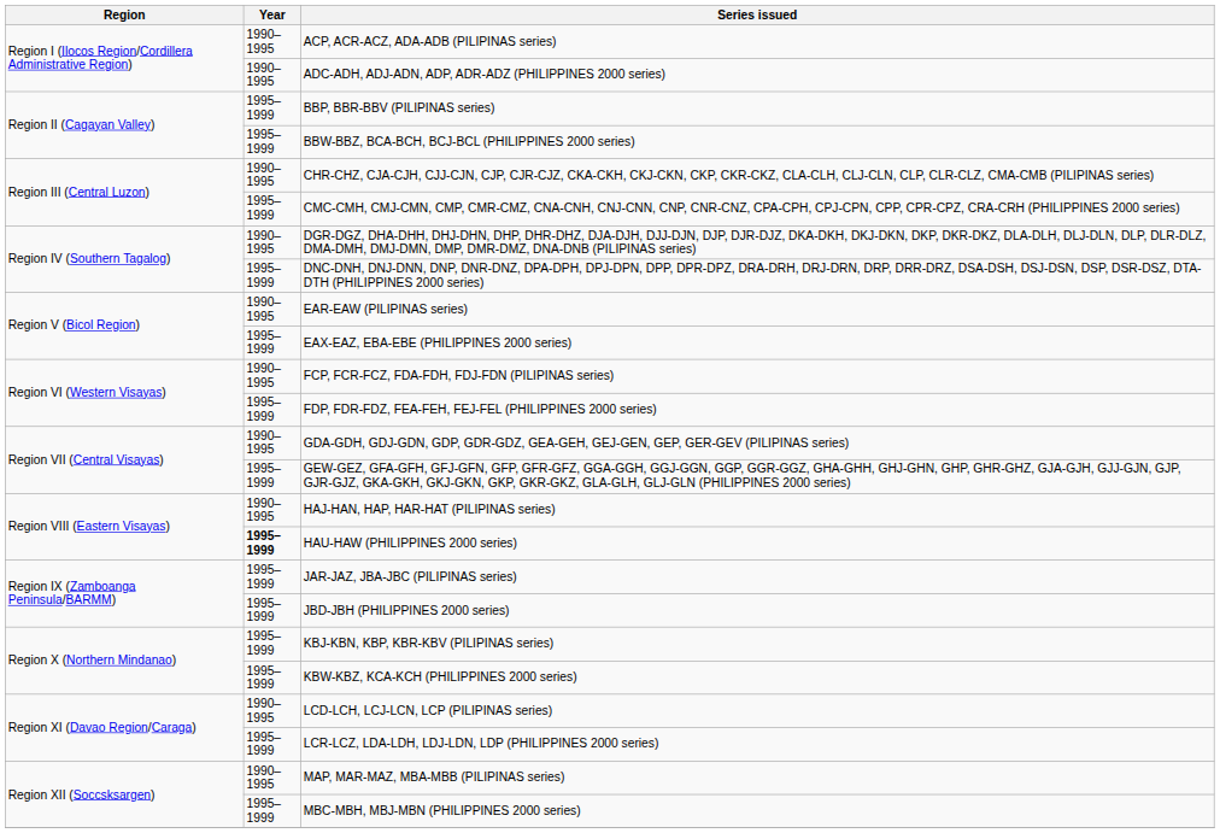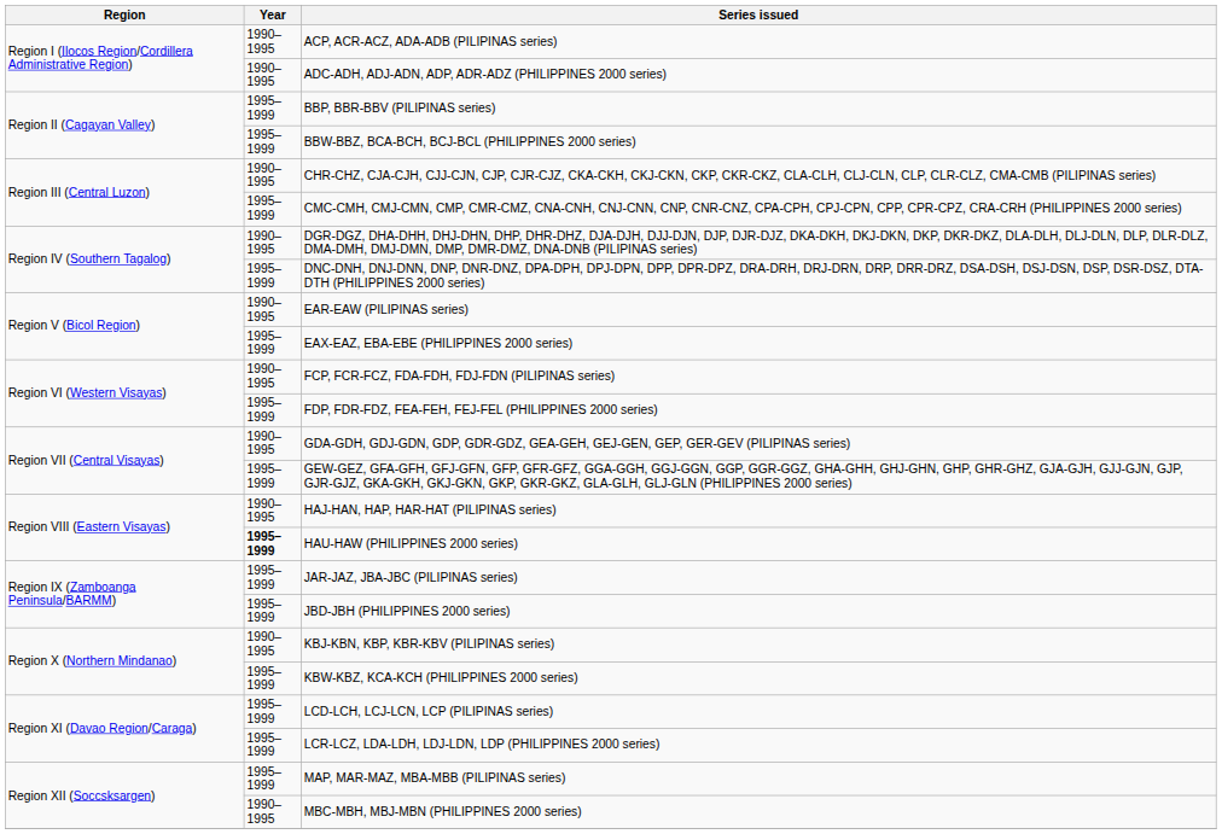KBJ-KBN, KBP, KBR-KBV (PILIPINAS series) | Year: 1995–1999 -> 1990–1995
LCD-LCH, LCJ-LCN, LCP (PILIPINAS series) | Year: 1990–1995 -> 1995–1999
MAP, MAR-MAZ, MBA-MBB (PILIPINAS series) | Year: 1990–1995 -> 1995–1999
MBC-MBH, MBJ-MBN (PHILIPPINES 2000 series) | Year: 1995–1999 -> 1990–1995
